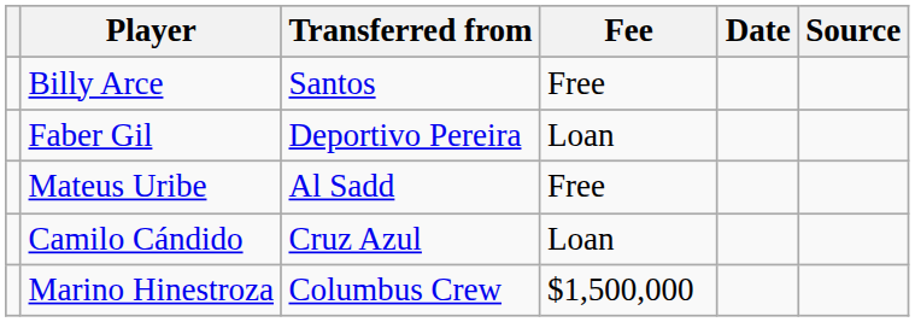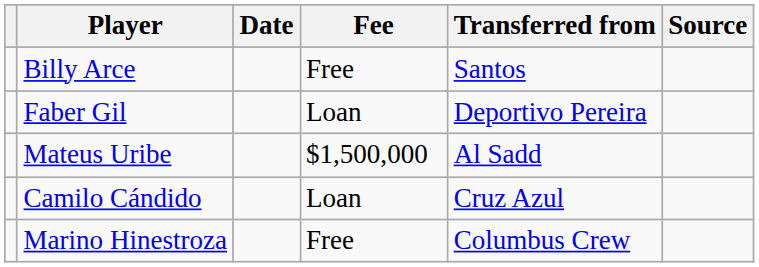columns swapped: Transferred from <-> Date
Mateus Uribe | Fee: Free -> $1,500,000
Marino Hinestroza | Fee: $1,500,000 -> Free
